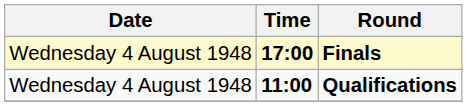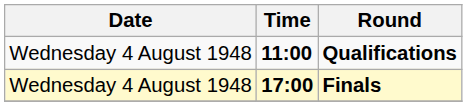rows swapped: Qualifications <-> Finals
